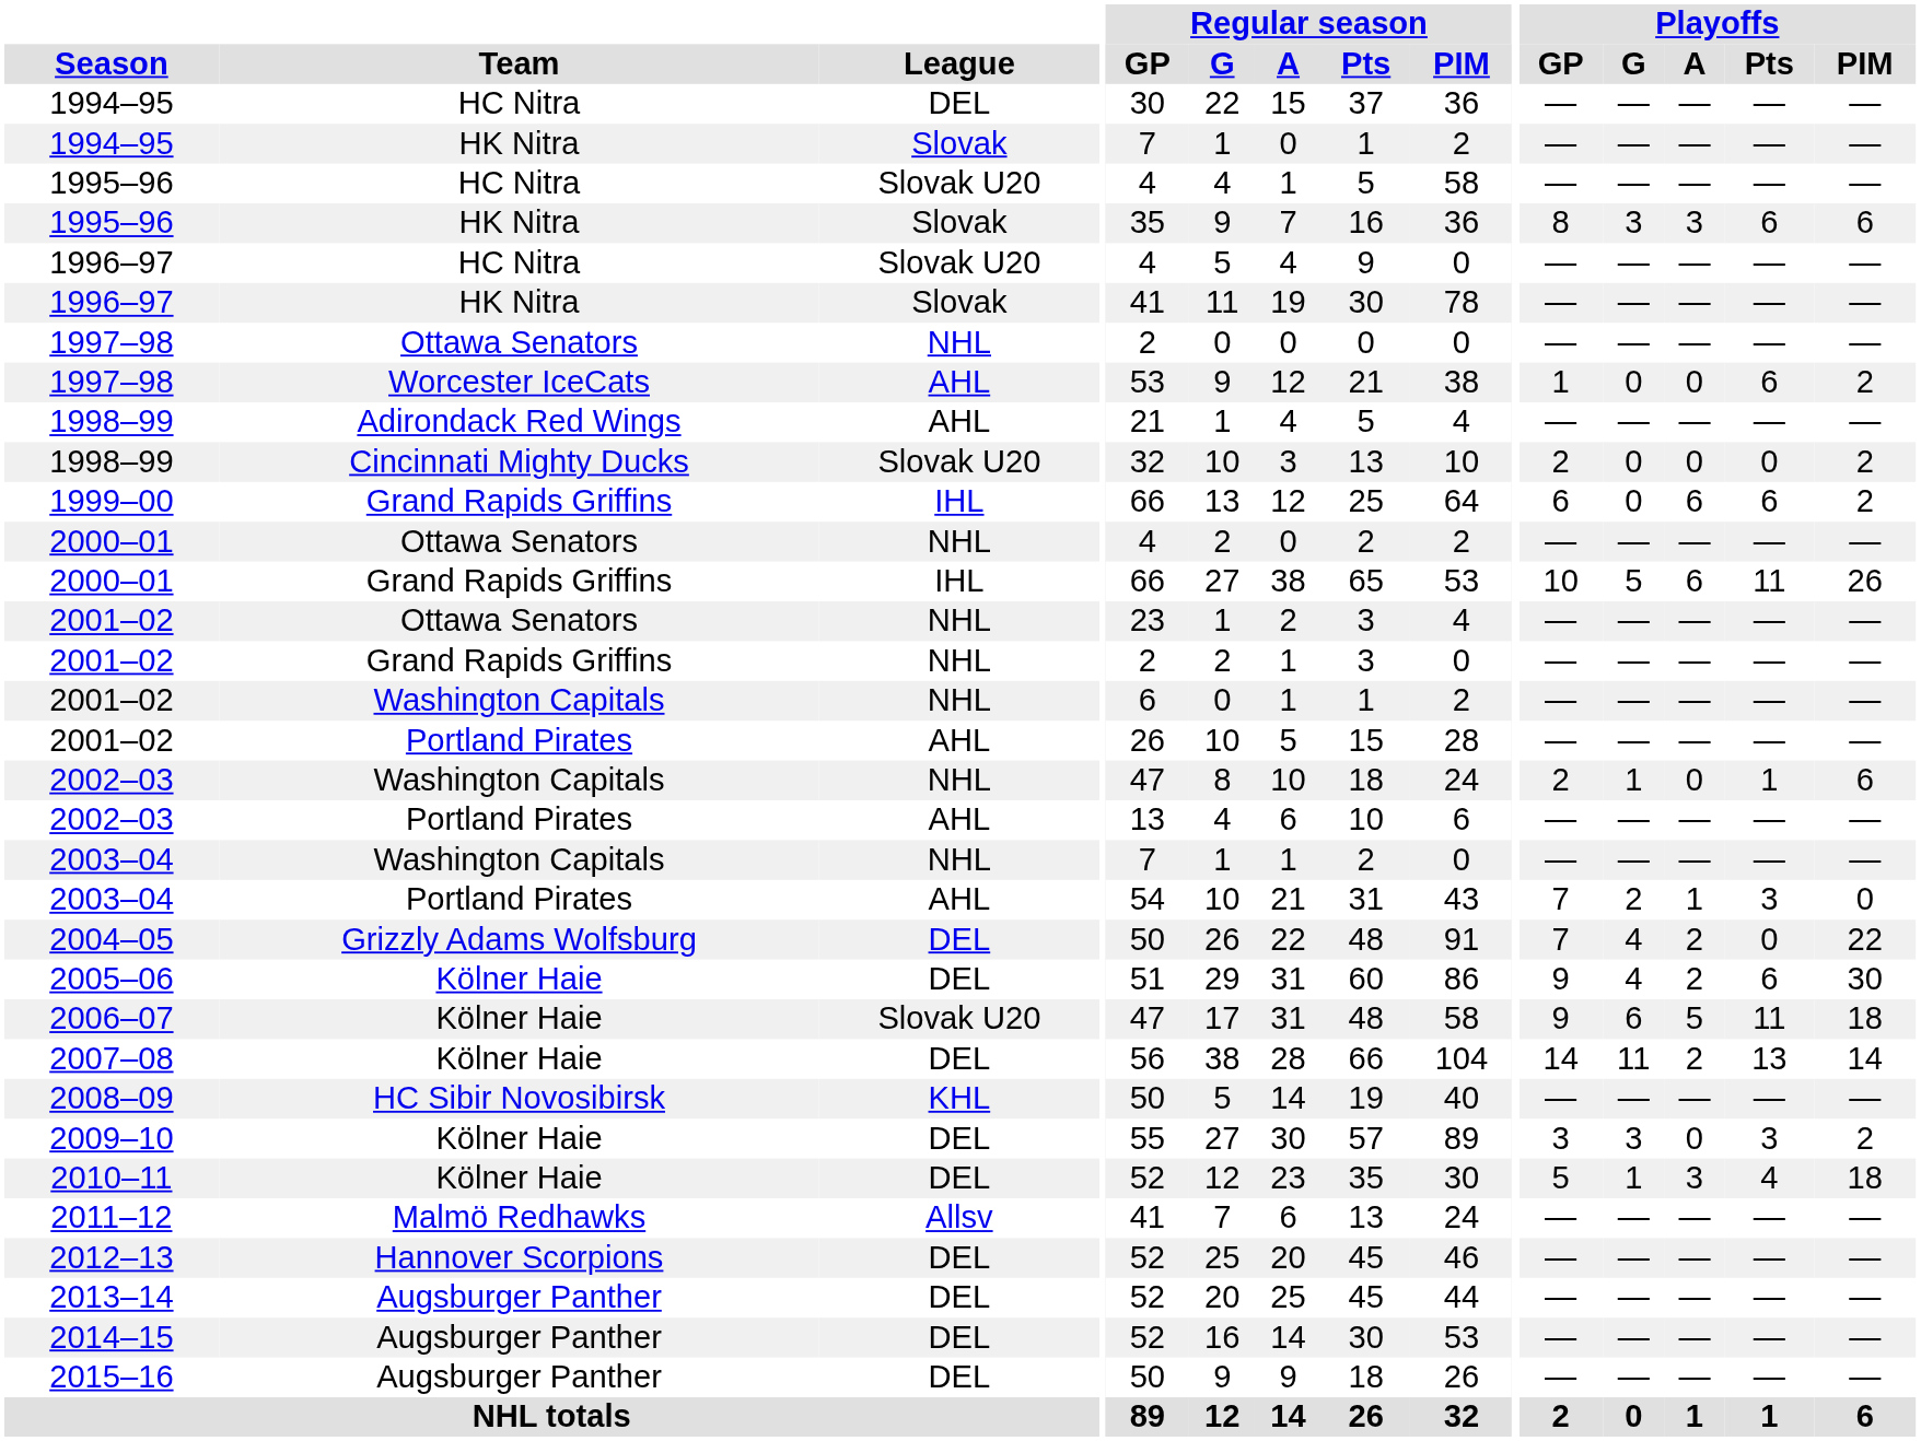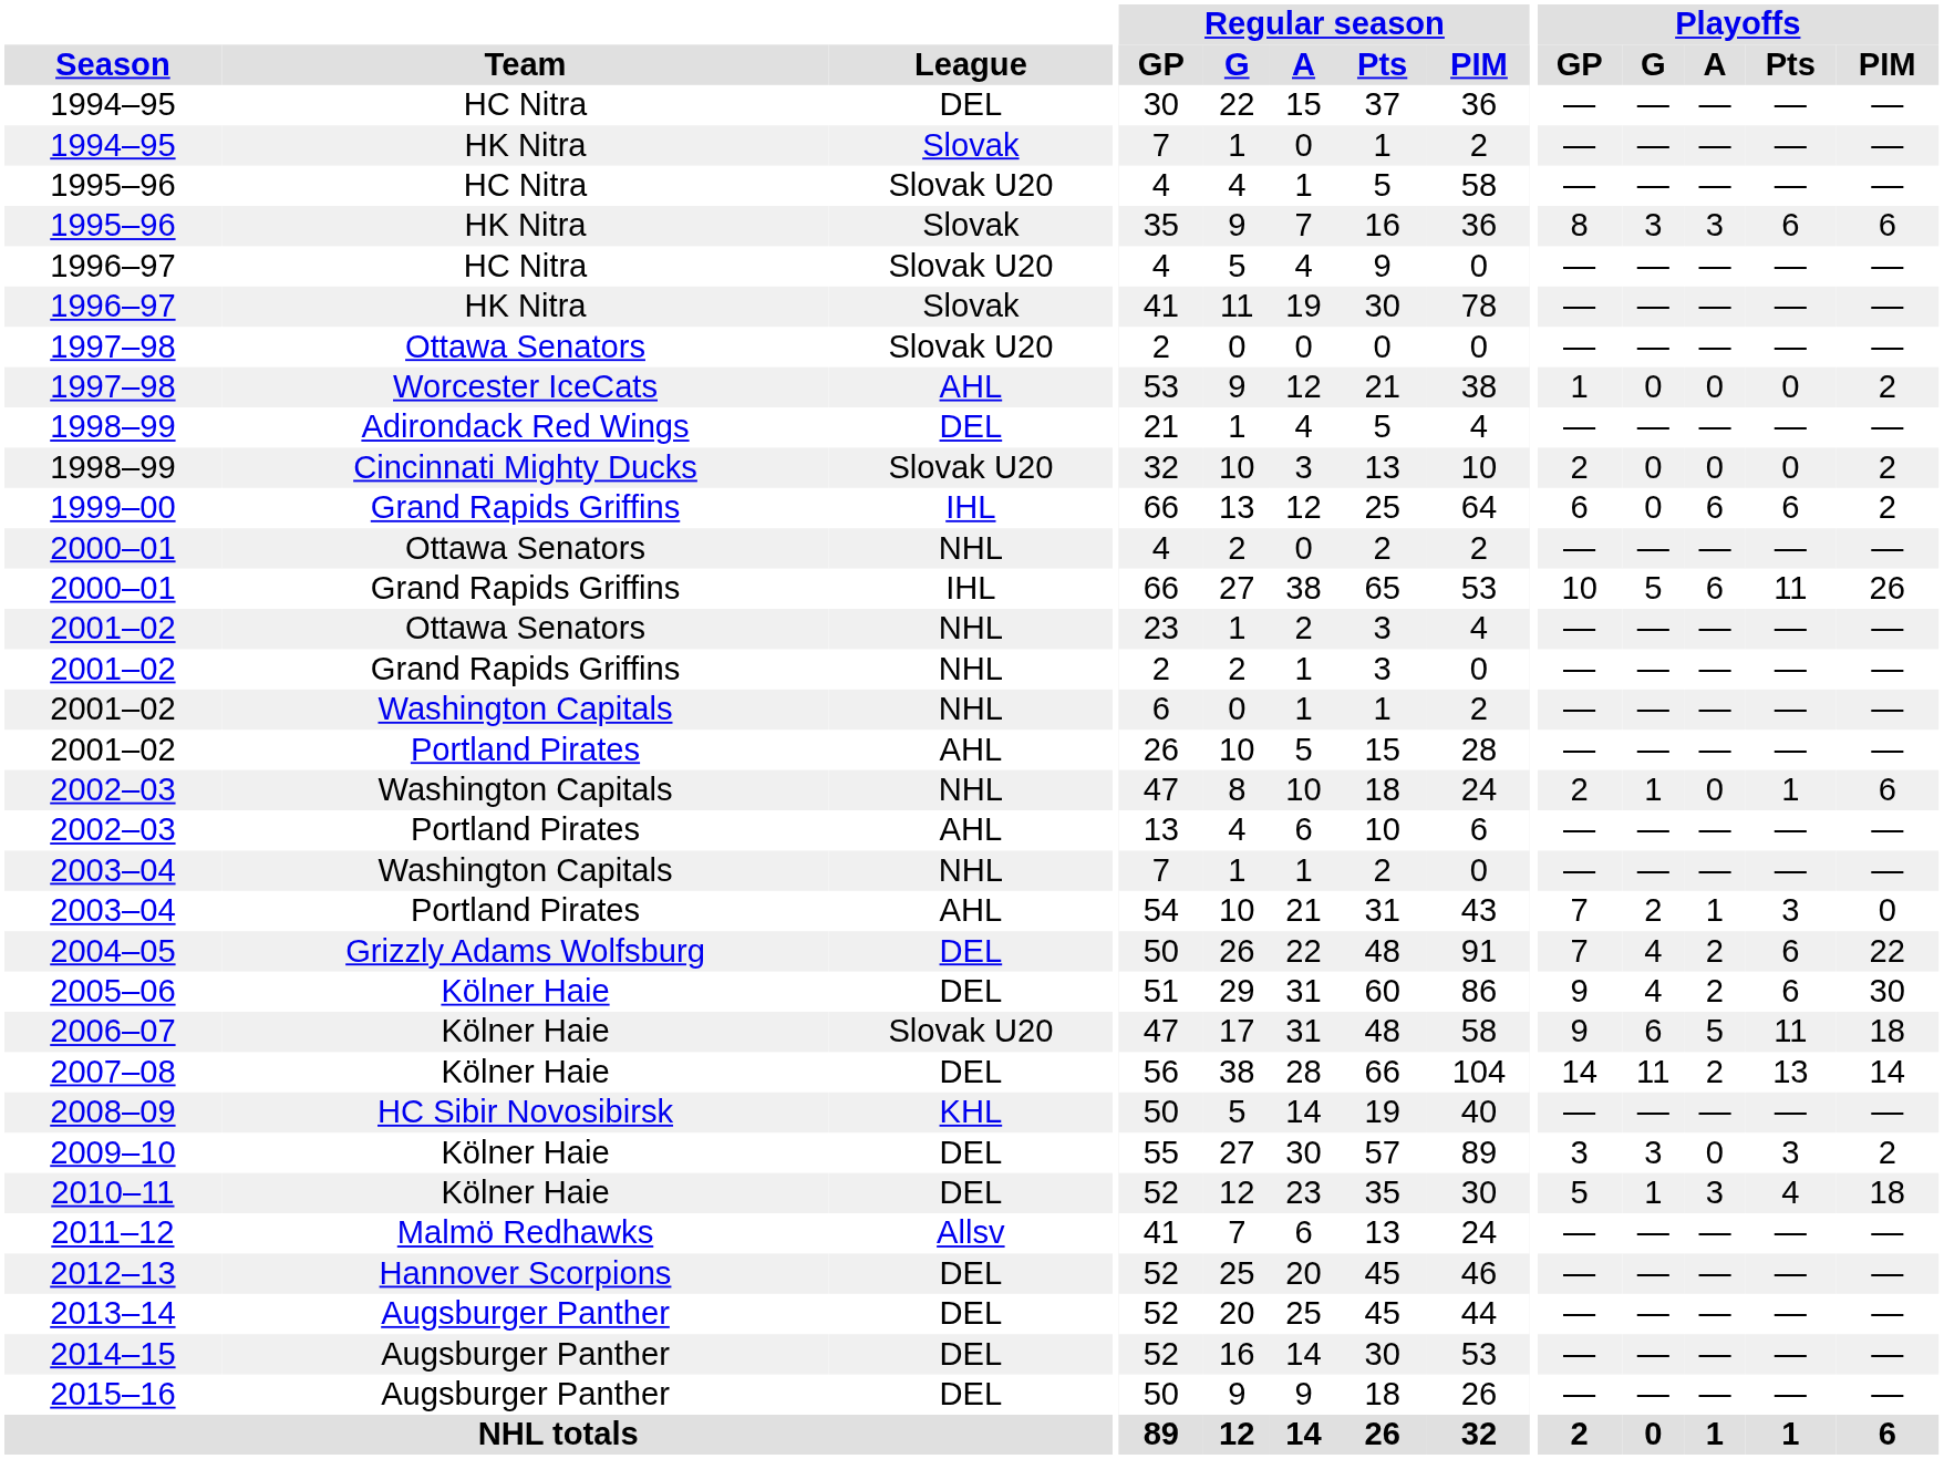1997–98 / Ottawa Senators | League: NHL -> Slovak U20
1997–98 / Worcester IceCats | Playoffs / Pts: 6 -> 0
1998–99 / Adirondack Red Wings | League: AHL -> DEL
2004–05 | Playoffs / Pts: 0 -> 6
